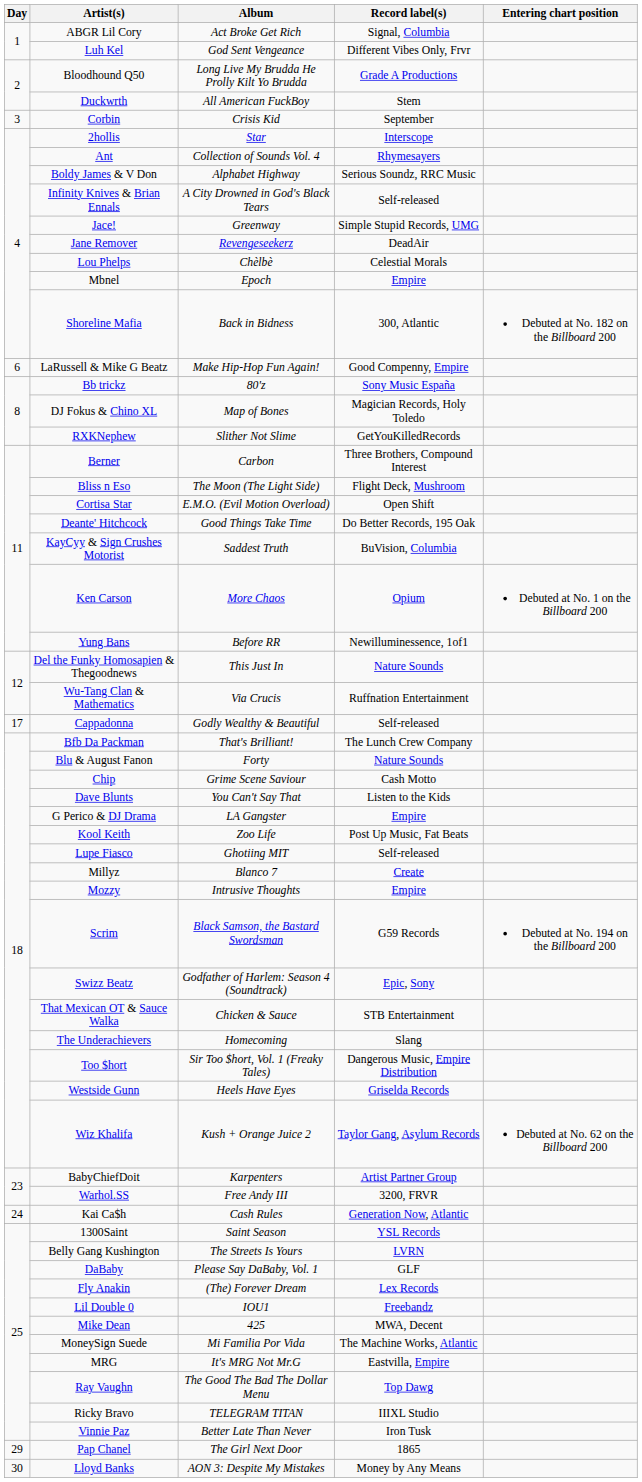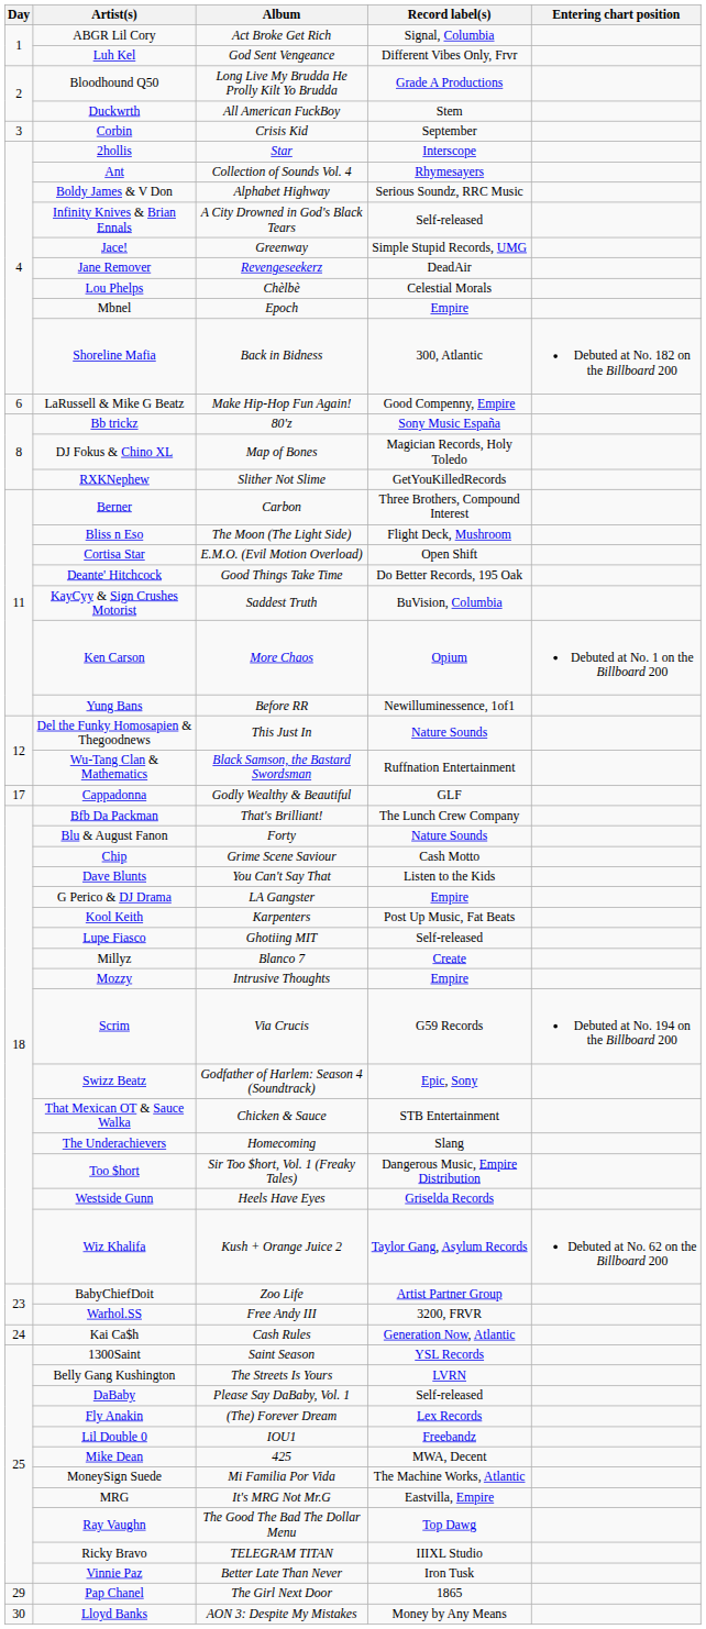Wu-Tang Clan & Mathematics | Album: Via Crucis -> Black Samson, the Bastard Swordsman
Cappadonna | Record label(s): Self-released -> GLF
Kool Keith | Album: Zoo Life -> Karpenters
Scrim | Album: Black Samson, the Bastard Swordsman -> Via Crucis
BabyChiefDoit | Album: Karpenters -> Zoo Life
DaBaby | Record label(s): GLF -> Self-released
